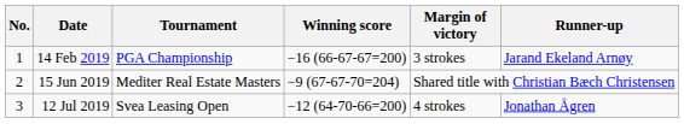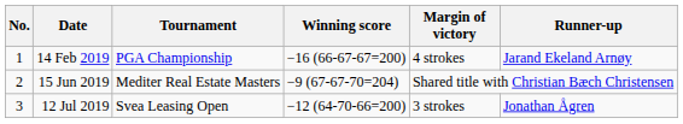14 Feb 2019 | Margin of victory: 3 strokes -> 4 strokes
12 Jul 2019 | Margin of victory: 4 strokes -> 3 strokes
